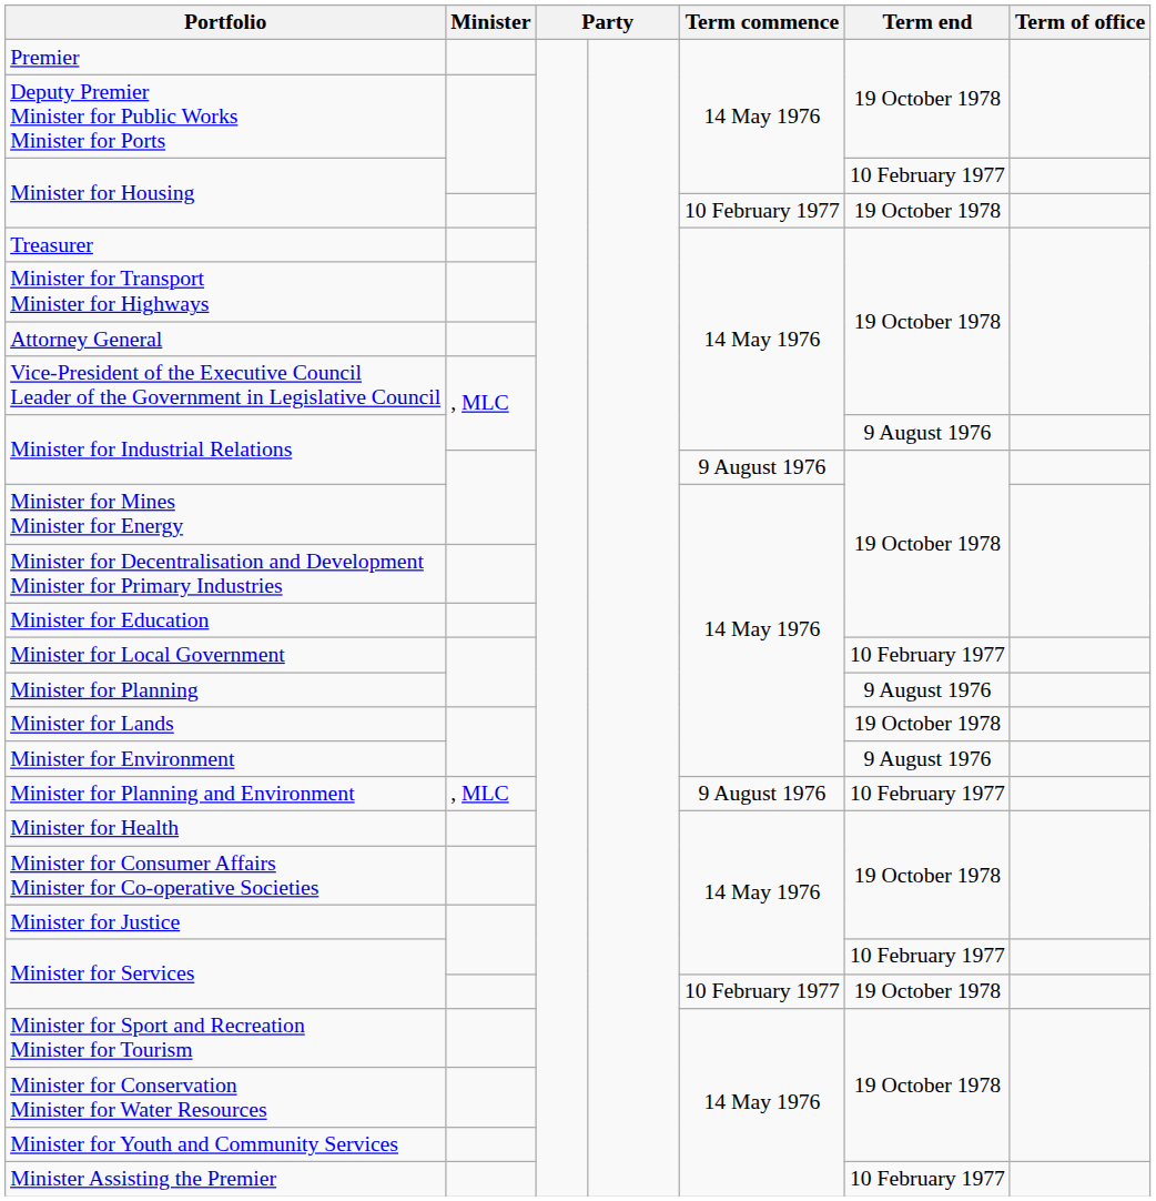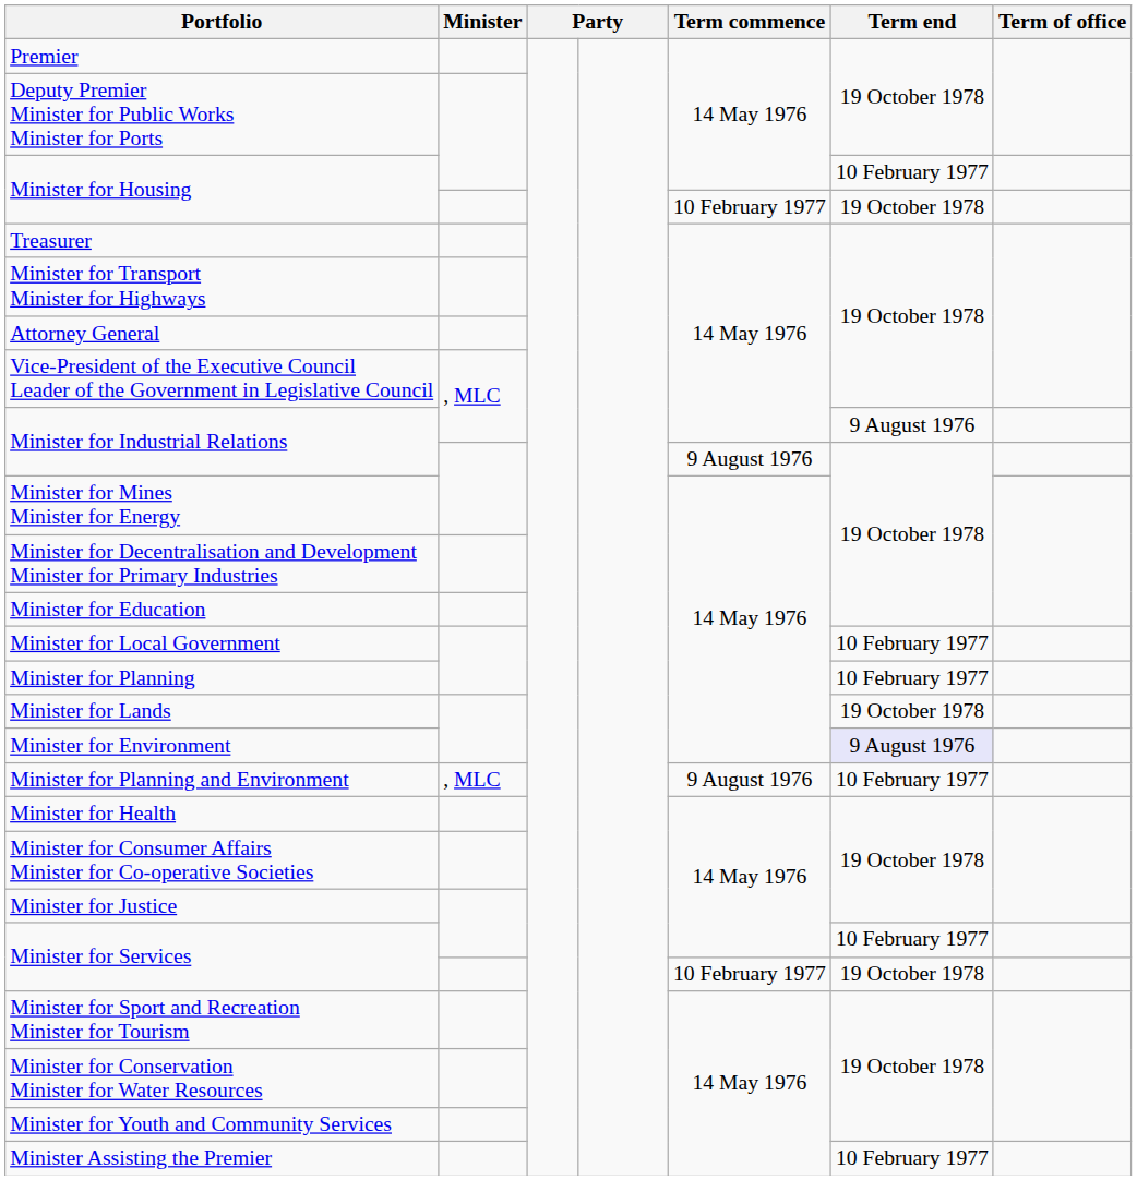Minister for Planning | Term end: 9 August 1976 -> 10 February 1977
Minister for Environment | Term end: no background -> lavender background
